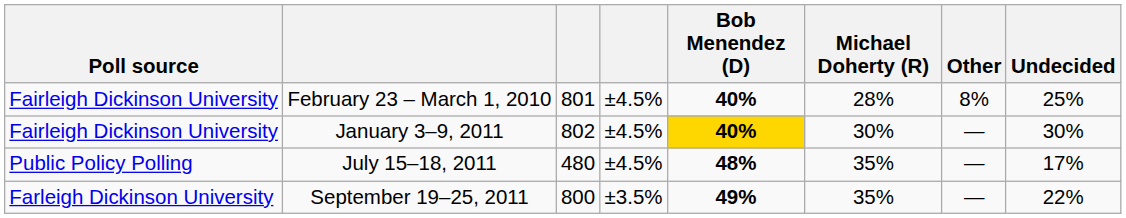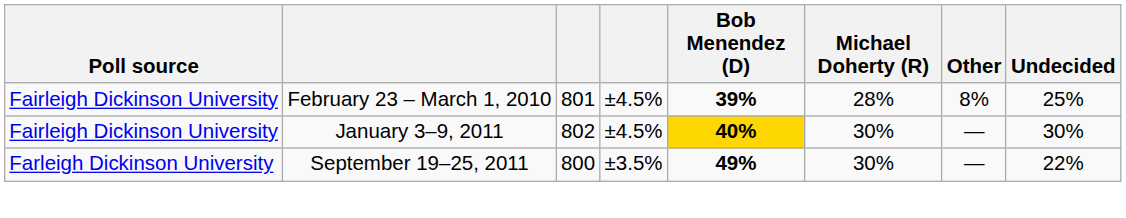February 23 – March 1, 2010 | Bob Menendez (D): 40% -> 39%
- row: Public Policy Polling | July 15–18, 2011 | 480 | ±4.5% | 48% | 35% | — | 17%
September 19–25, 2011 | Michael Doherty (R): 35% -> 30%
